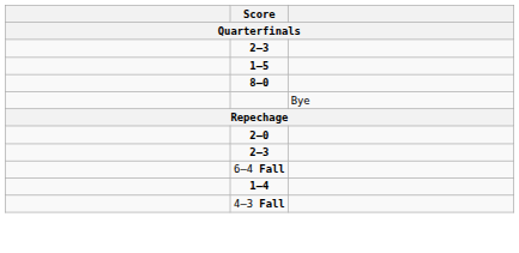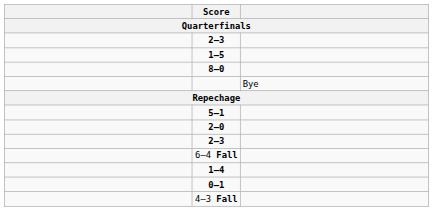+ row: 5–1
+ row: 0–1
